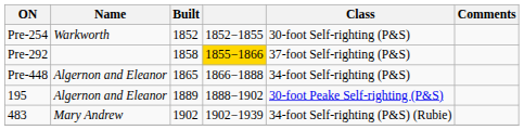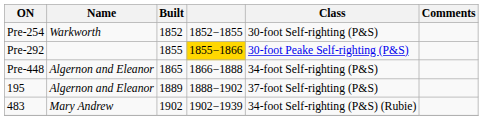Pre-292 | Built: 1858 -> 1855
Pre-292 | Class: 37-foot Self-righting (P&S) -> 30-foot Peake Self-righting (P&S)
195 | Class: 30-foot Peake Self-righting (P&S) -> 37-foot Self-righting (P&S)
